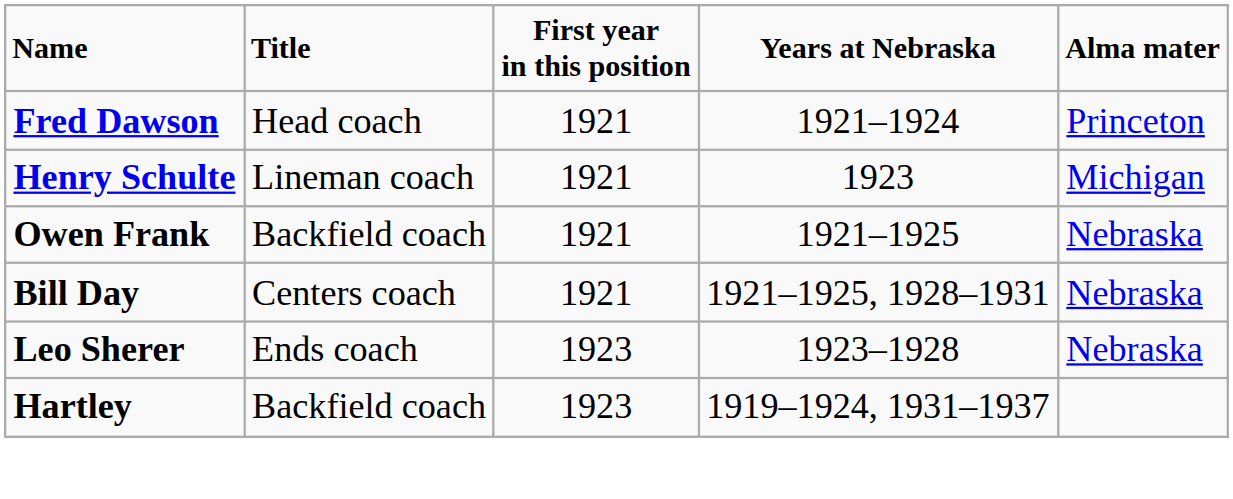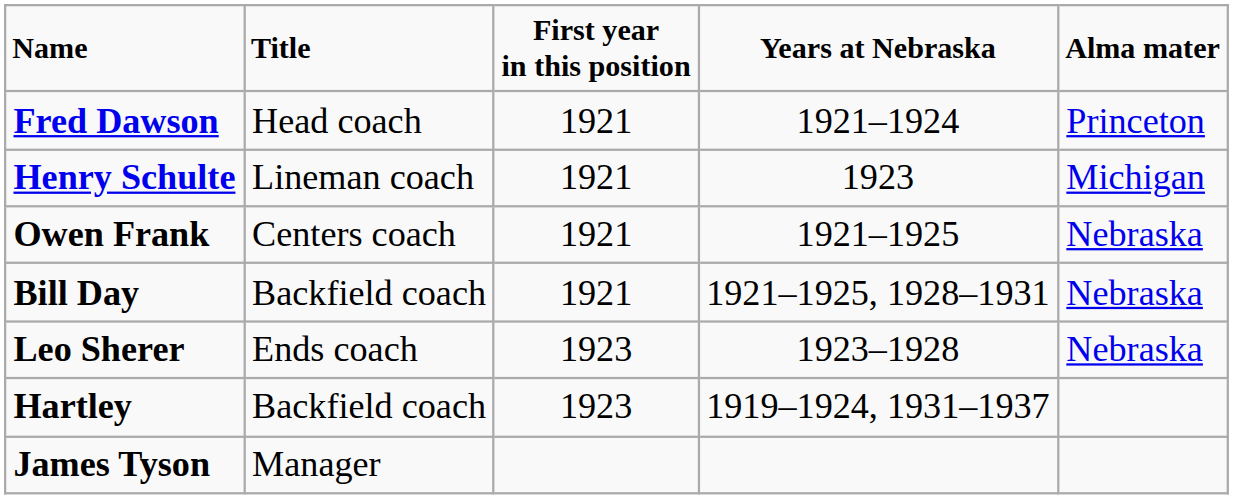Owen Frank | Title: Backfield coach -> Centers coach
Bill Day | Title: Centers coach -> Backfield coach
+ row: James Tyson | Manager
